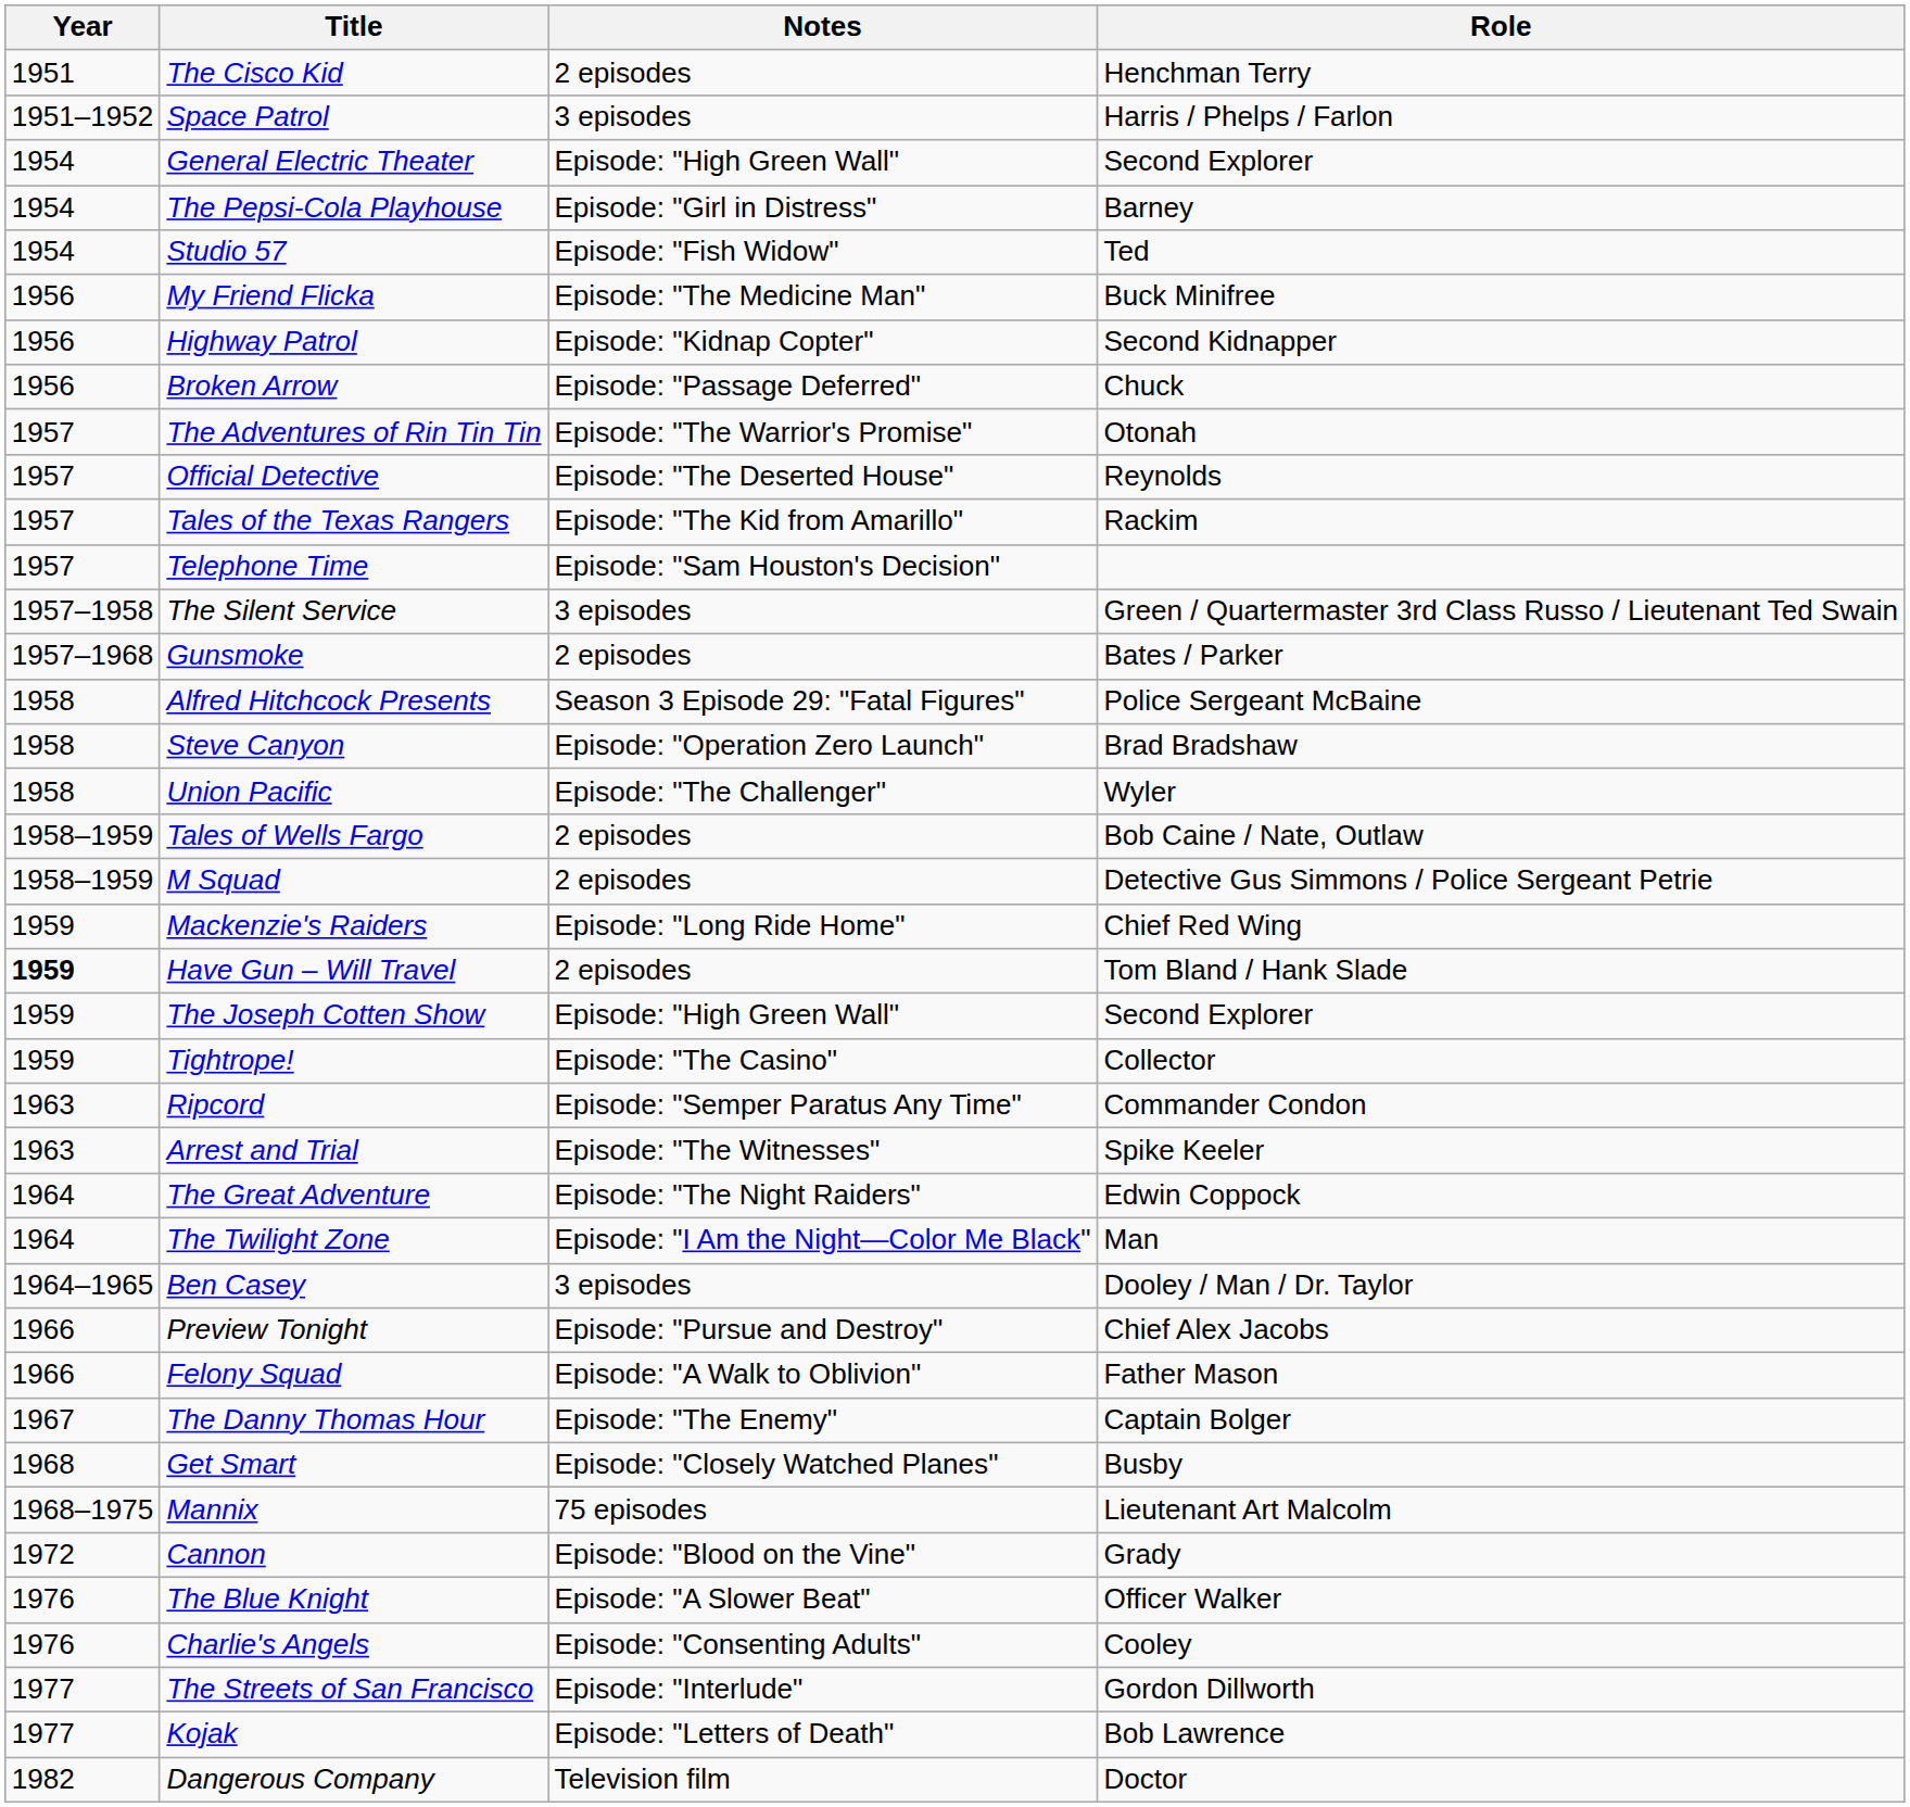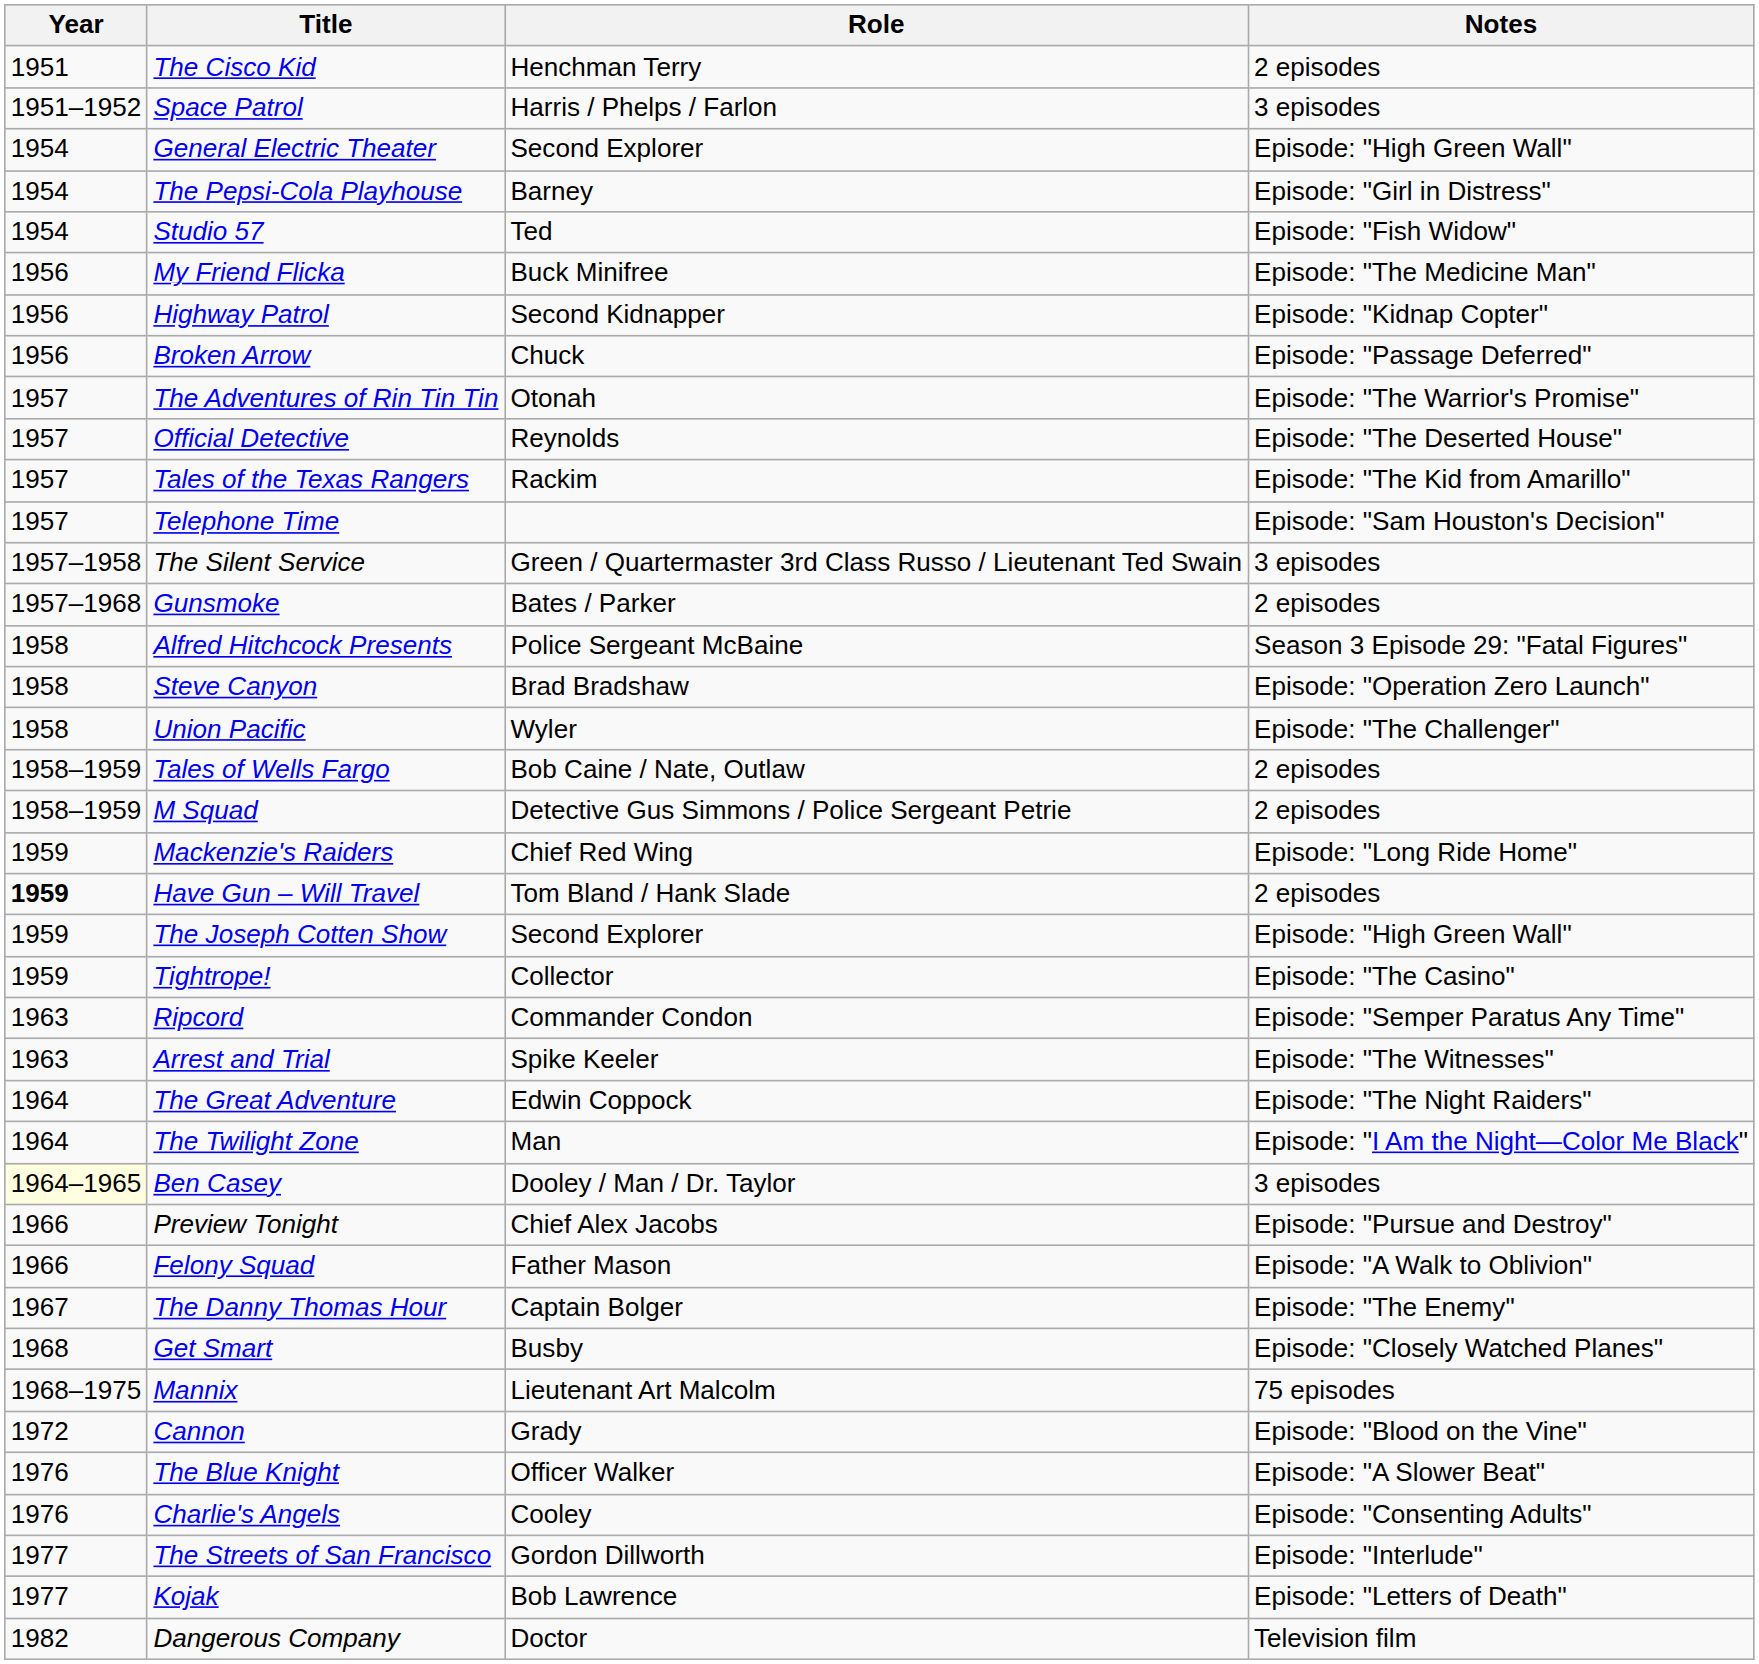columns swapped: Role <-> Notes
Ben Casey | Year: no background -> lightyellow background
